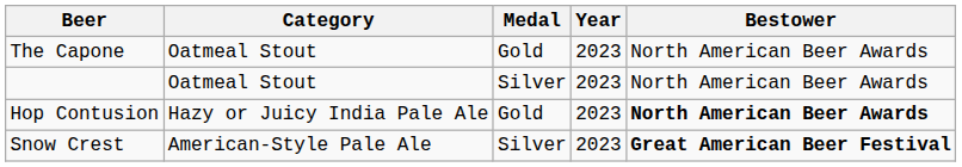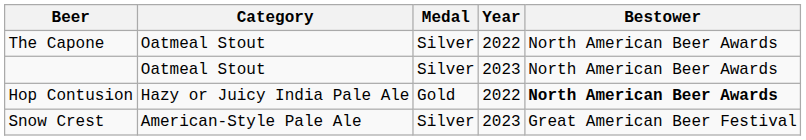The Capone | Medal: Gold -> Silver
The Capone | Year: 2023 -> 2022
Hop Contusion | Year: 2023 -> 2022
Snow Crest | Bestower: bold -> normal
